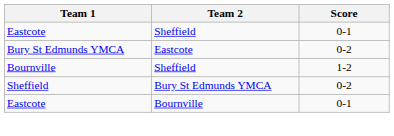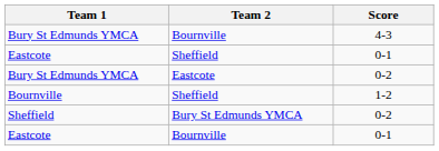+ row: Bury St Edmunds YMCA | Bournville | 4-3
